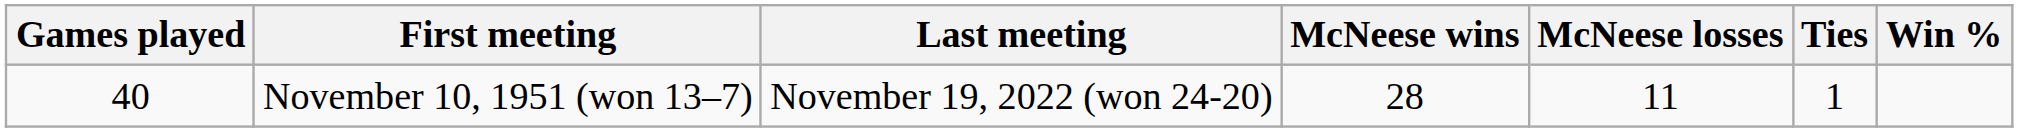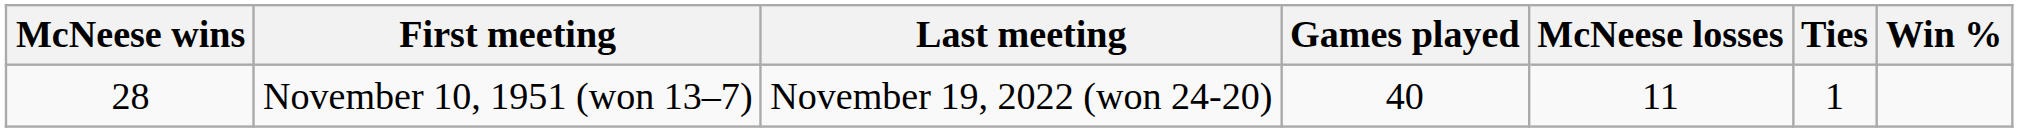columns swapped: Games played <-> McNeese wins
